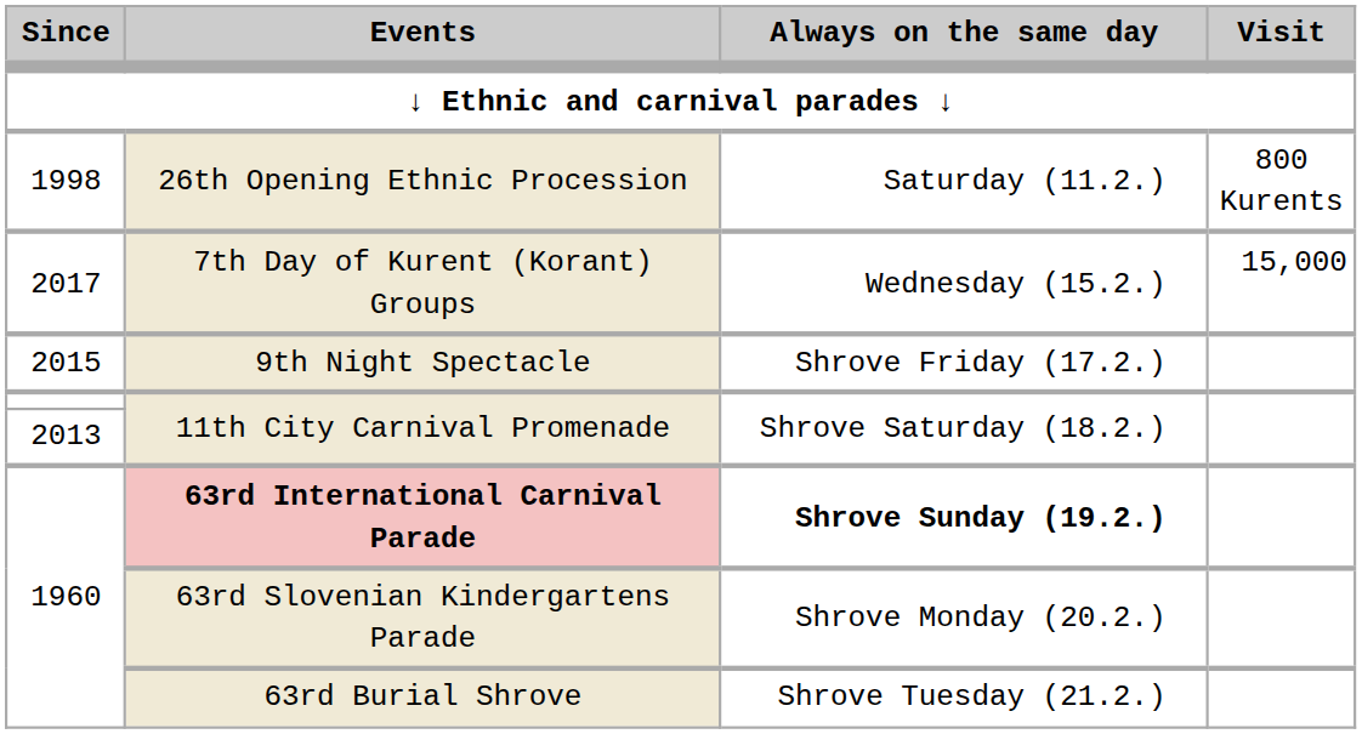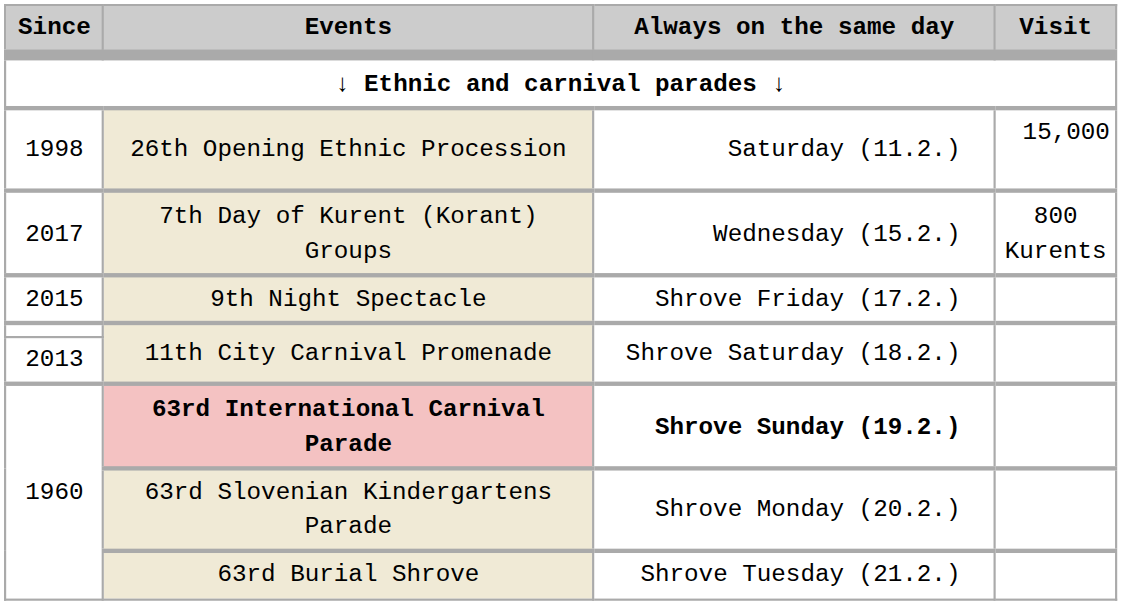26th Opening Ethnic Procession | Visit: 800 Kurents -> 15,000
7th Day of Kurent (Korant) Groups | Visit: 15,000 -> 800 Kurents
